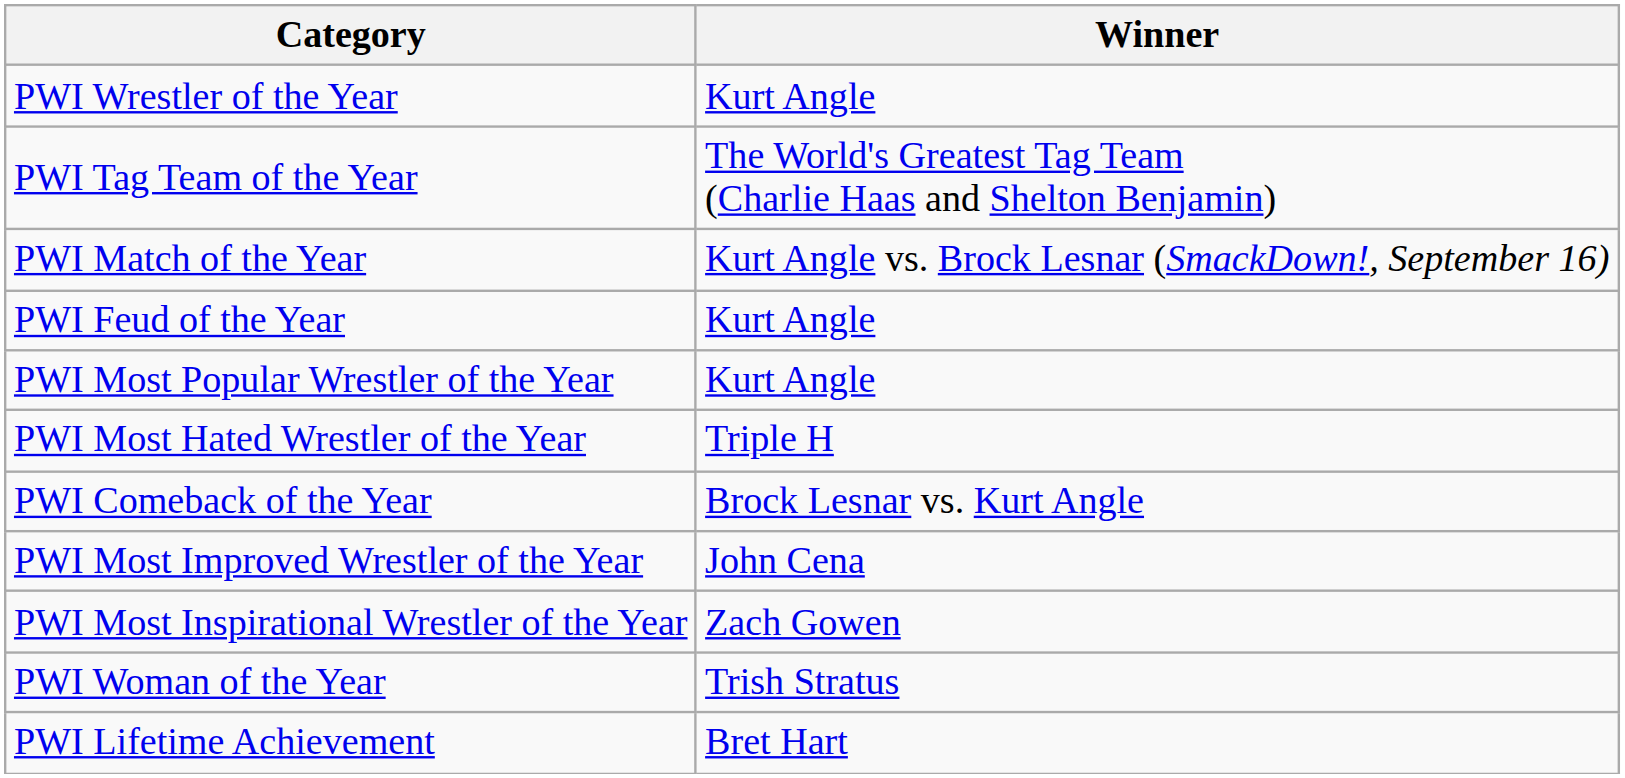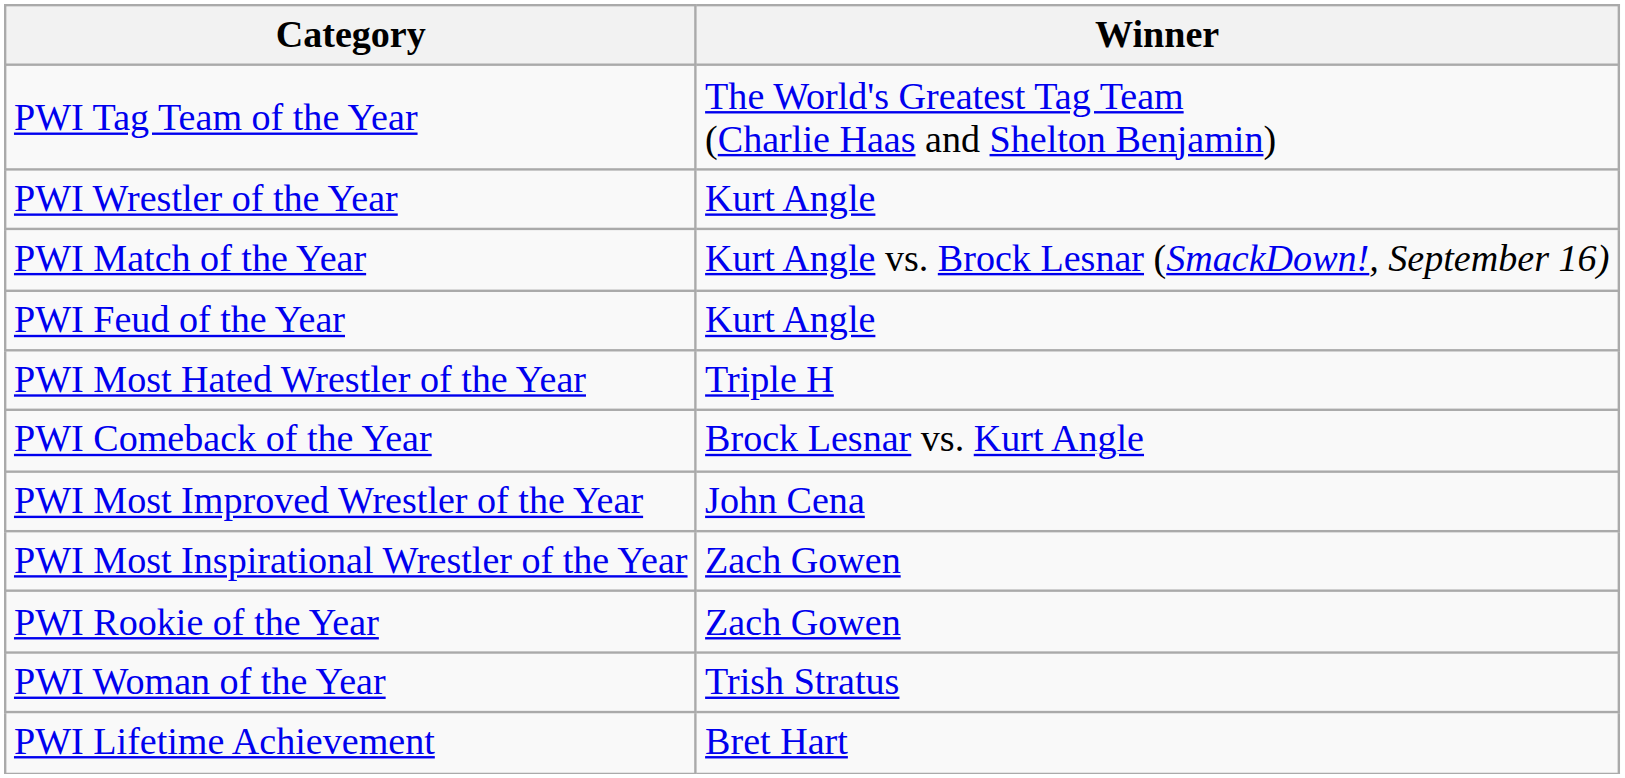rows swapped: PWI Wrestler of the Year <-> PWI Tag Team of the Year
- row: PWI Most Popular Wrestler of the Year | Kurt Angle
+ row: PWI Rookie of the Year | Zach Gowen
